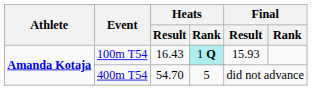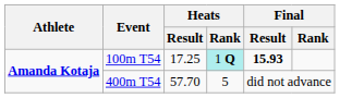100m T54 | Heats / Result: 16.43 -> 17.25
100m T54 | Final / Result: normal -> bold
400m T54 | Heats / Result: 54.70 -> 57.70
